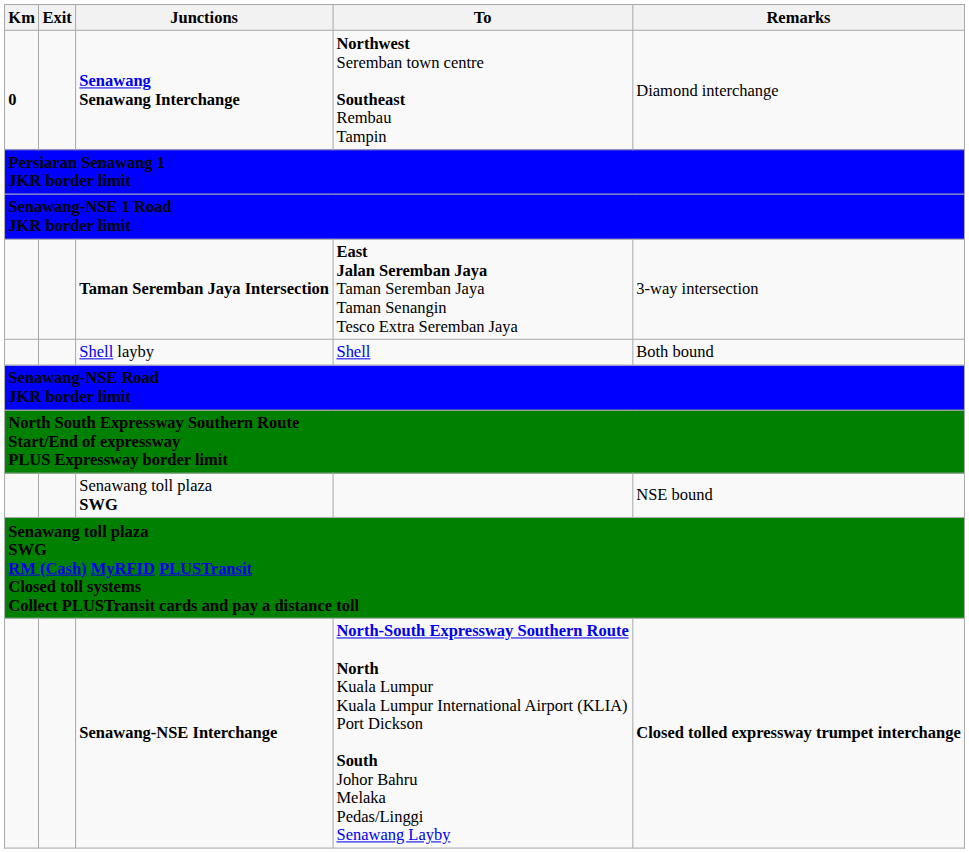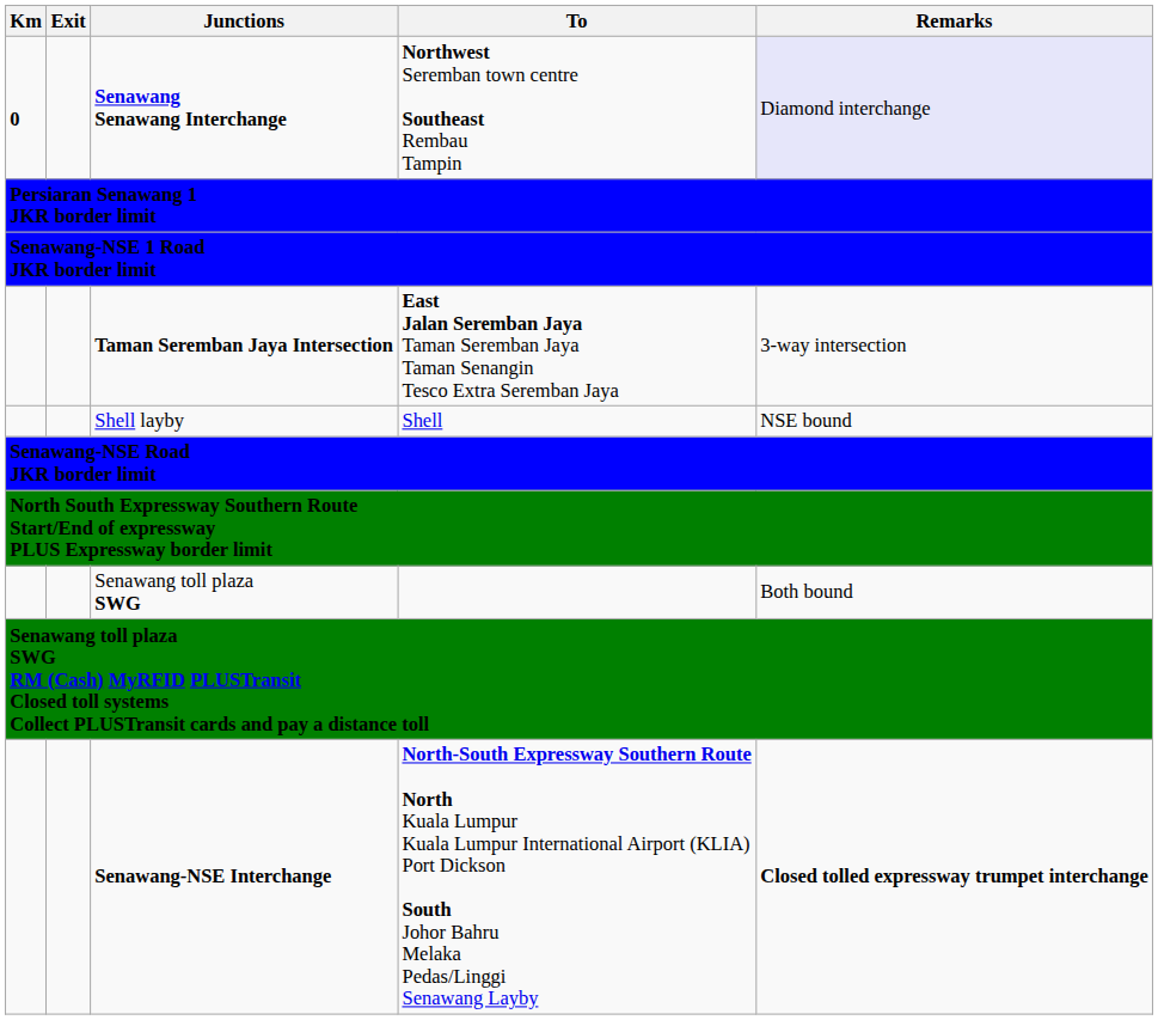Senawang Senawang Interchange | Remarks: no background -> lavender background
Shell layby | Remarks: Both bound -> NSE bound
Senawang toll plaza SWG | Remarks: NSE bound -> Both bound
